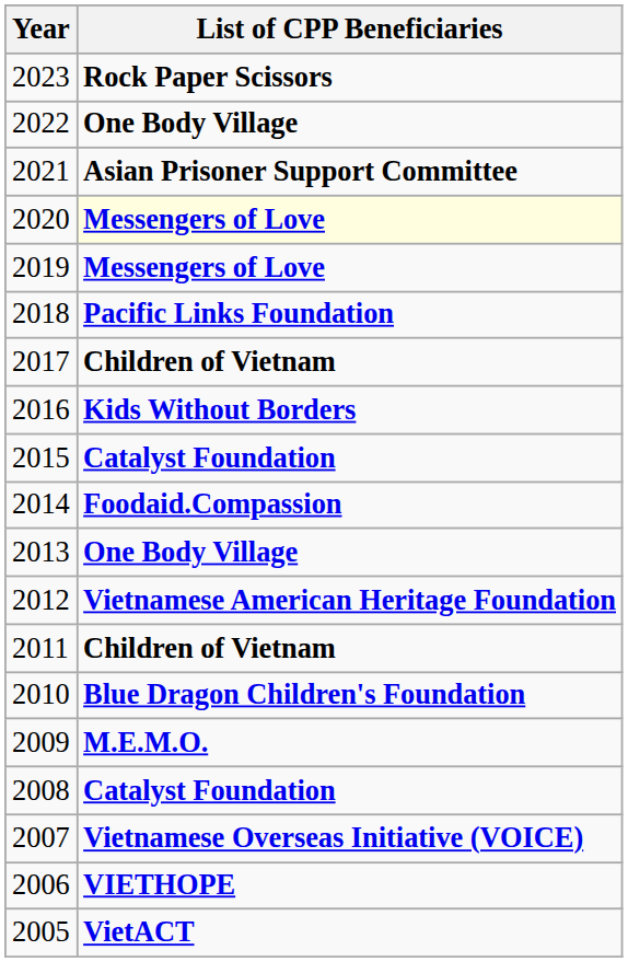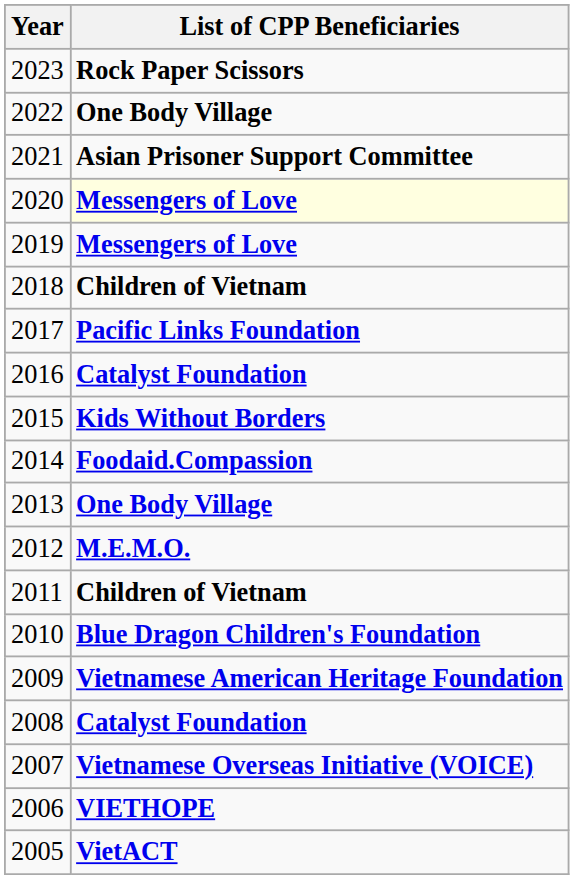2018 | List of CPP Beneficiaries: Pacific Links Foundation -> Children of Vietnam
2017 | List of CPP Beneficiaries: Children of Vietnam -> Pacific Links Foundation
2016 | List of CPP Beneficiaries: Kids Without Borders -> Catalyst Foundation
2015 | List of CPP Beneficiaries: Catalyst Foundation -> Kids Without Borders
2012 | List of CPP Beneficiaries: Vietnamese American Heritage Foundation -> M.E.M.O.
2009 | List of CPP Beneficiaries: M.E.M.O. -> Vietnamese American Heritage Foundation
